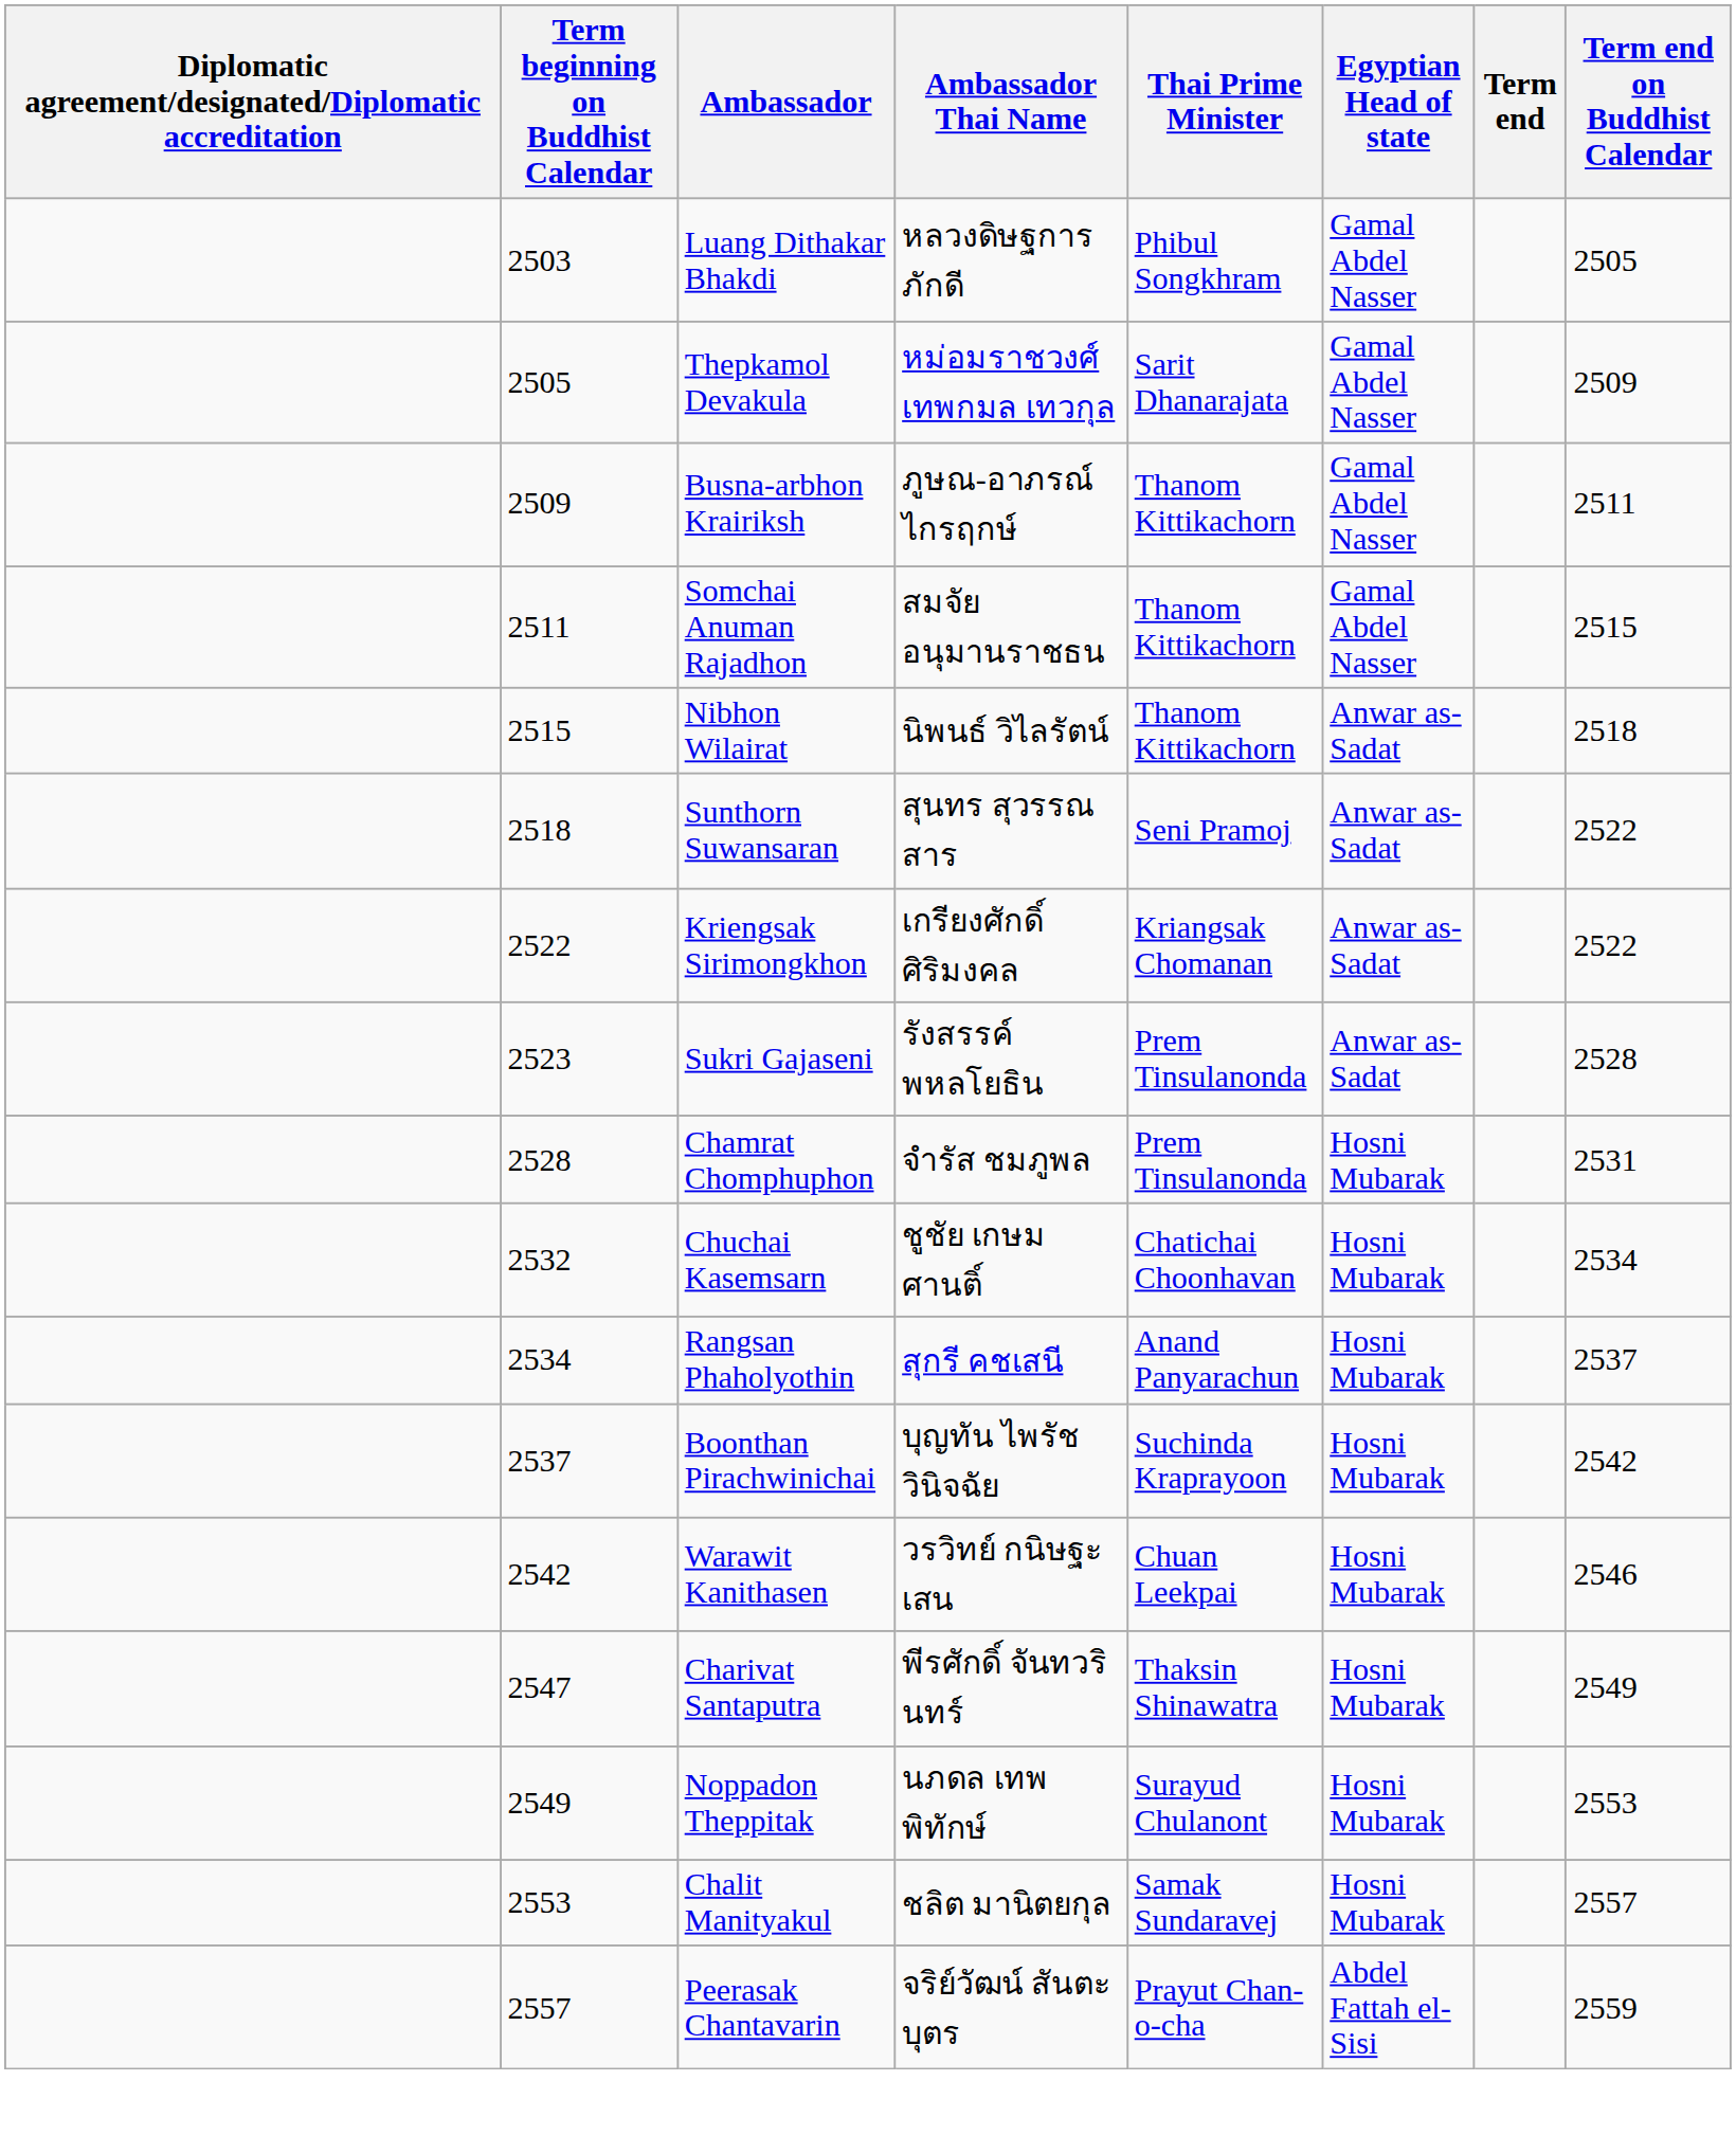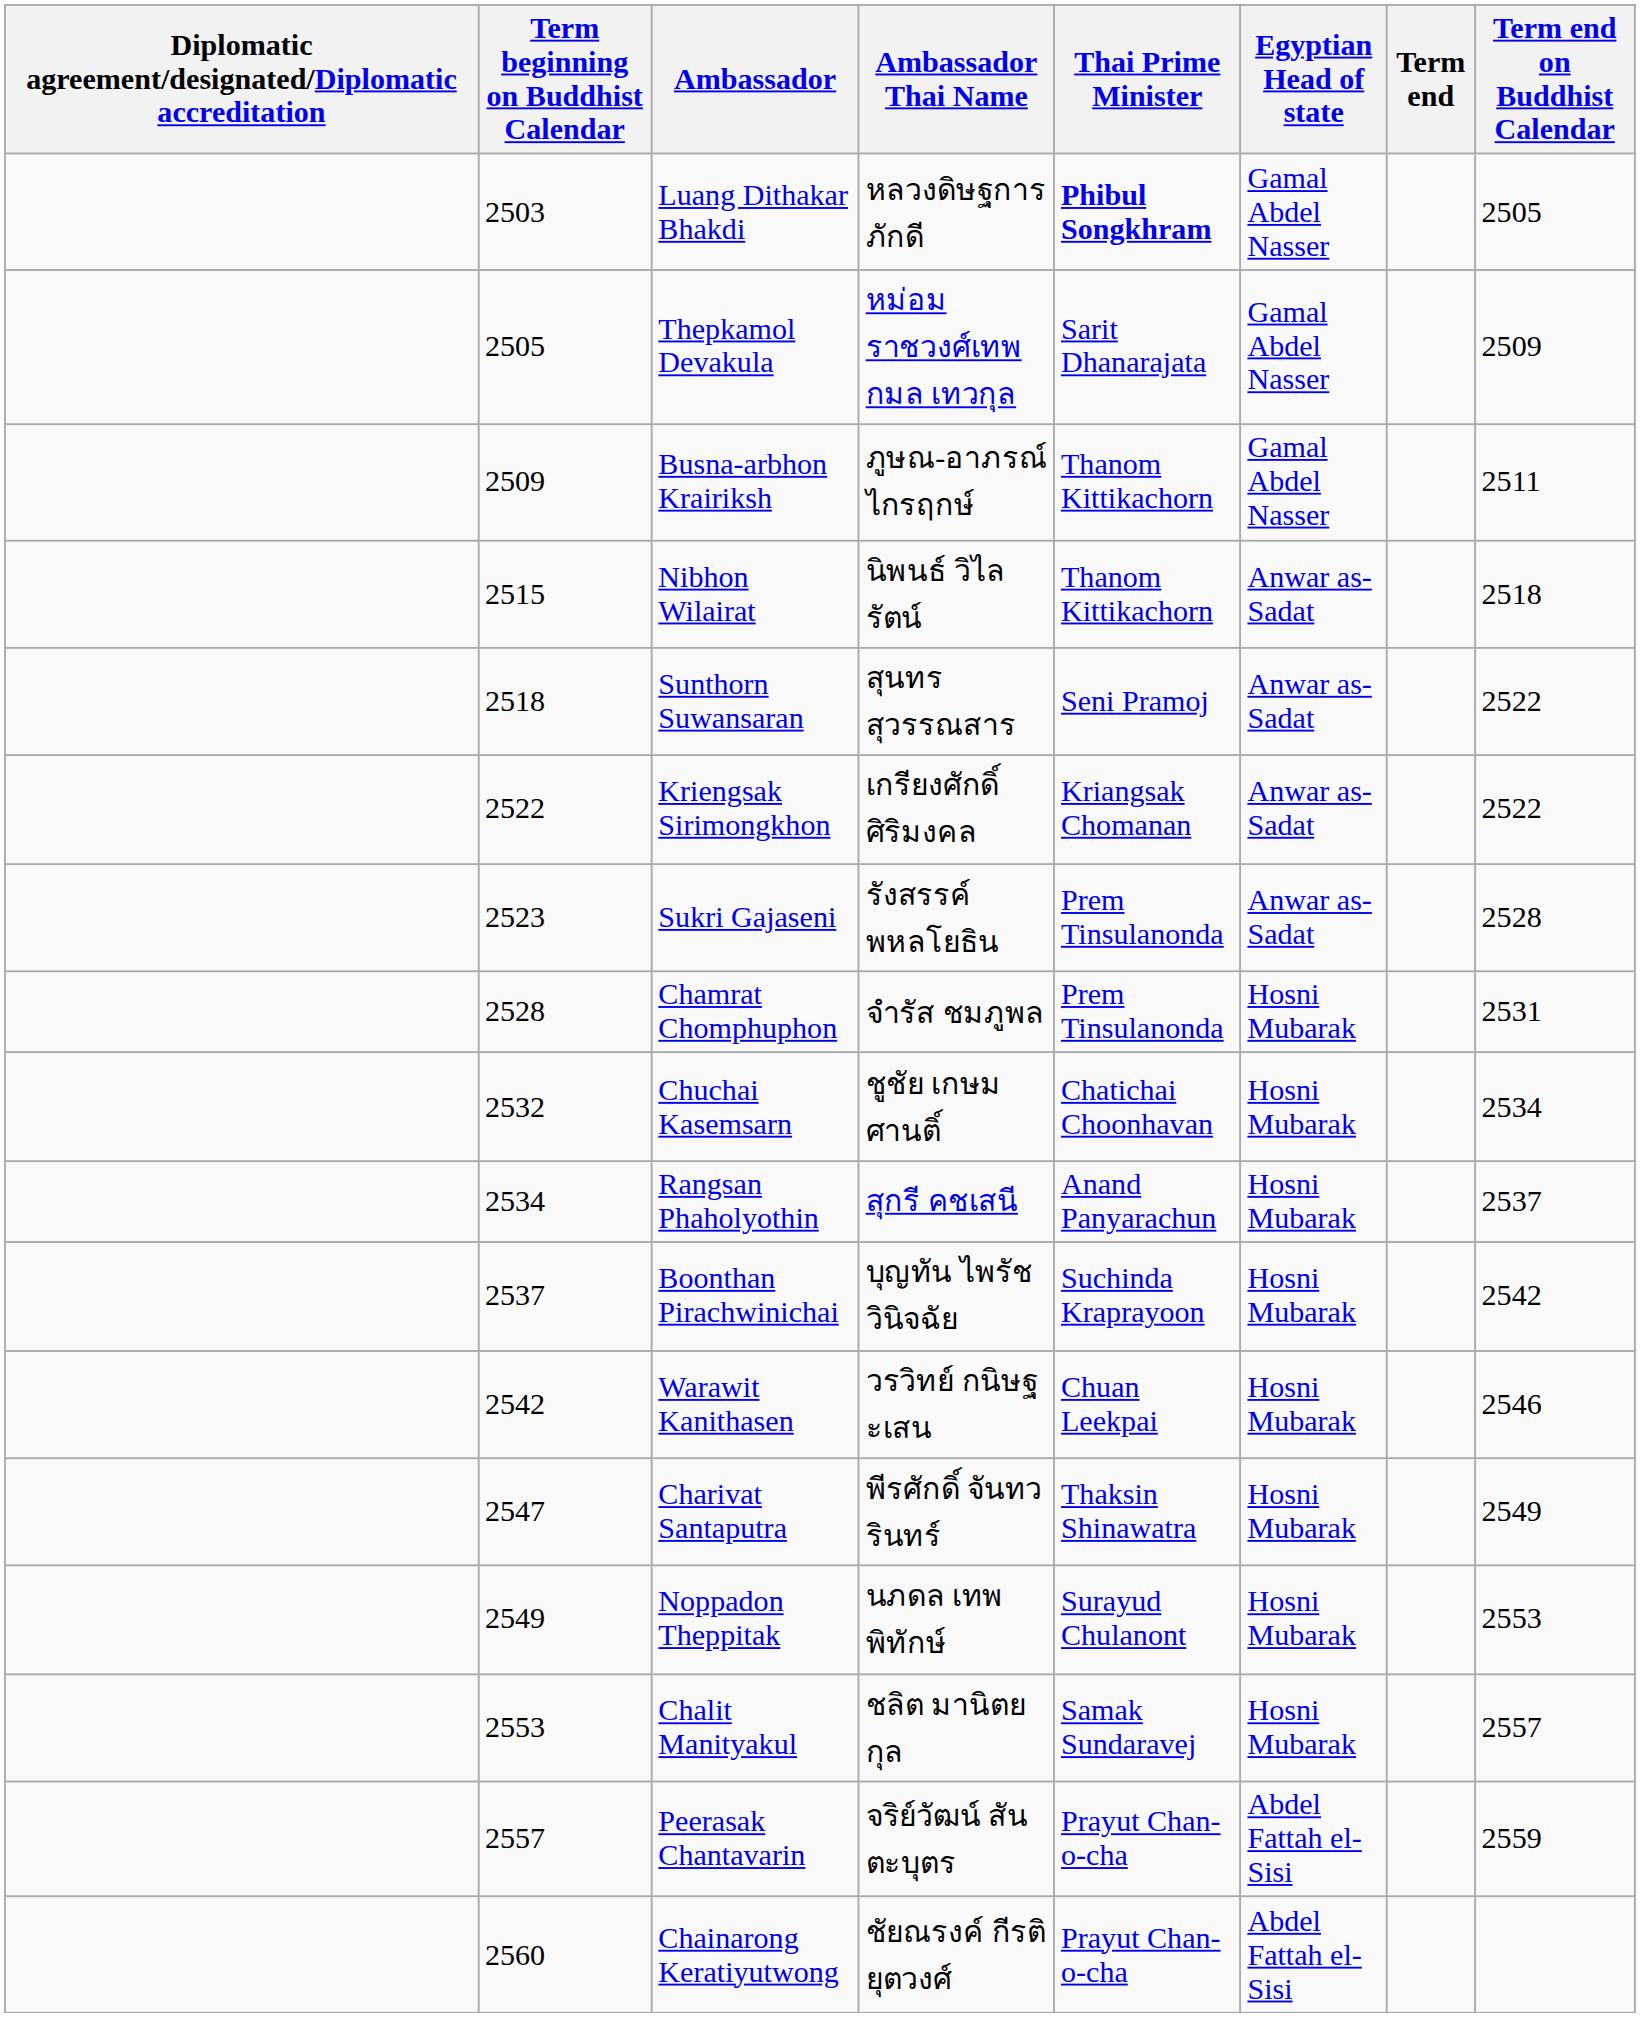Luang Dithakar Bhakdi | Thai Prime Minister: normal -> bold
- row: 2511 | Somchai Anuman Rajadhon | สมจัย อนุมานราชธน | Thanom Kittikachorn | Gamal Abdel Nasser | 2515
+ row: 2560 | Chainarong Keratiyutwong | ชัยณรงค์ กีรติยุตวงศ์ | Prayut Chan-o-cha | Abdel Fattah el-Sisi
